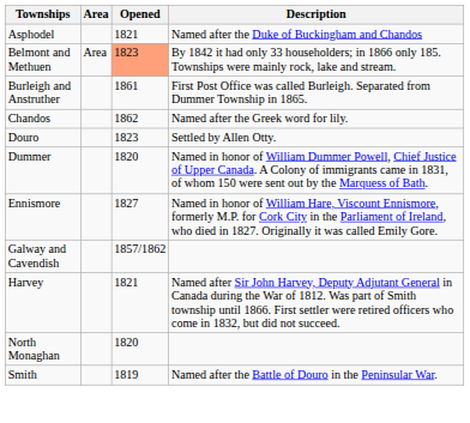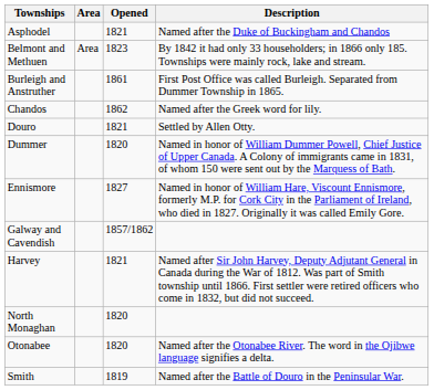Belmont and Methuen | Opened: lightsalmon background -> no background
Douro | Opened: 1823 -> 1821
+ row: Otonabee | 1820 | Named after the Otonabee River. The word in the Ojibwe language signifies a delta.
